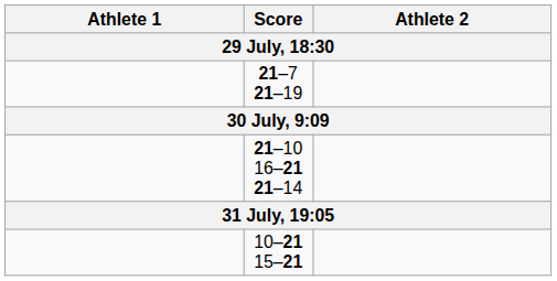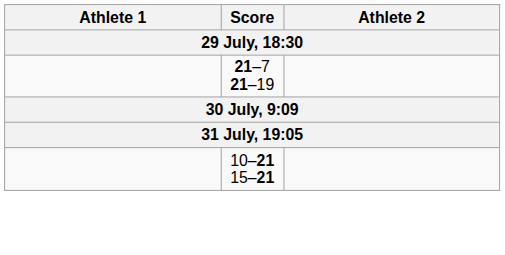- row: 21–10 16–21 21–14
